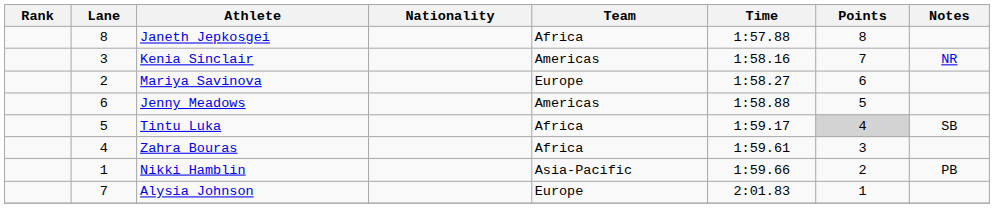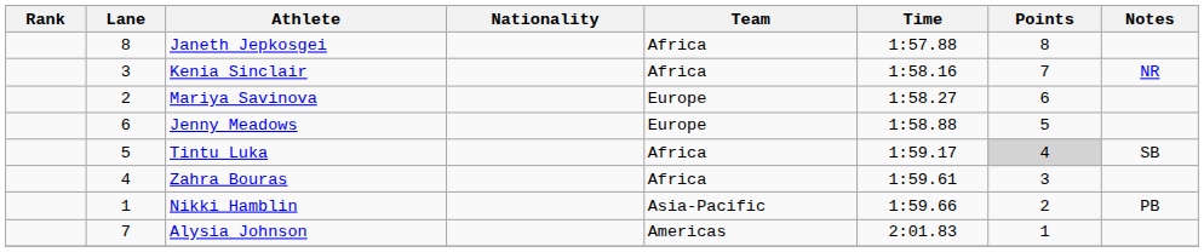Kenia Sinclair | Team: Americas -> Africa
Jenny Meadows | Team: Americas -> Europe
Alysia Johnson | Team: Europe -> Americas
